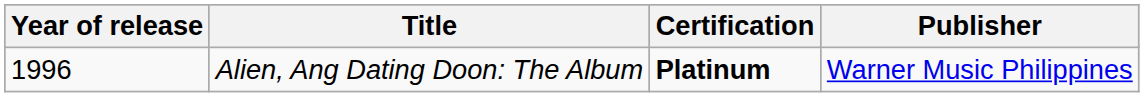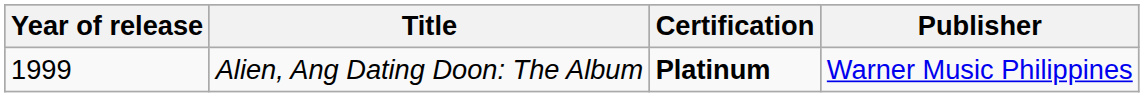Alien, Ang Dating Doon: The Album | Year of release: 1996 -> 1999
